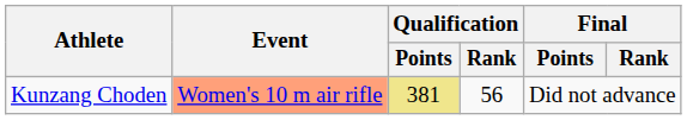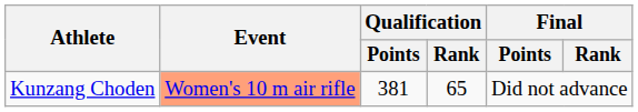Kunzang Choden | Qualification / Points: khaki background -> no background
Kunzang Choden | Qualification / Rank: 56 -> 65
